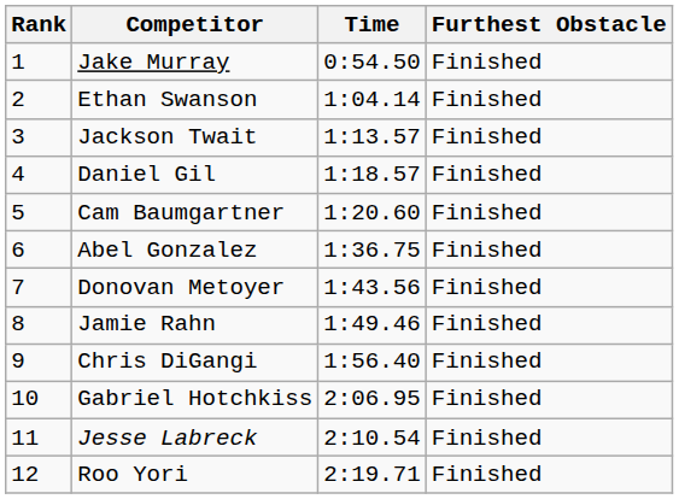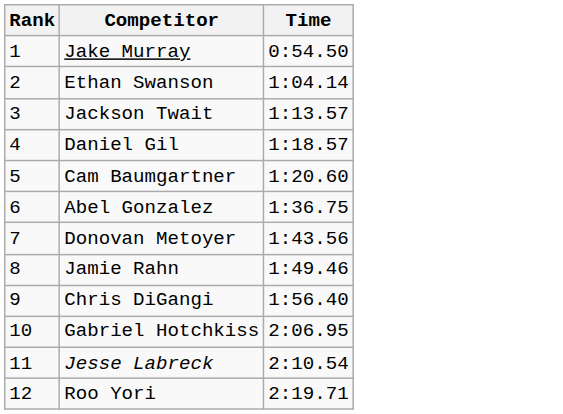- column: Furthest Obstacle | Finished | Finished | Finished | Finished | Finished | Finished | Finished | Finished | Finished | Finished | Finished | Finished
